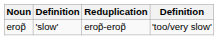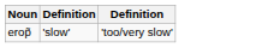- column: Reduplication | erop̃-erop̃
